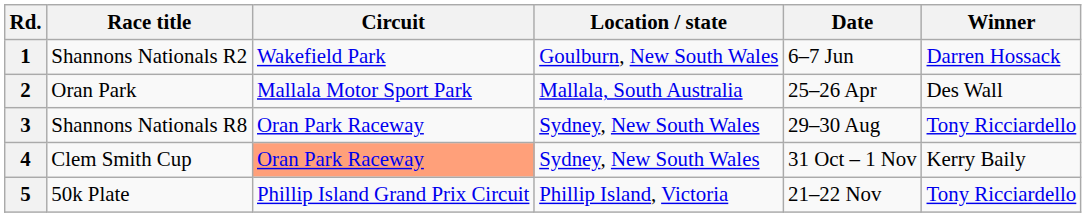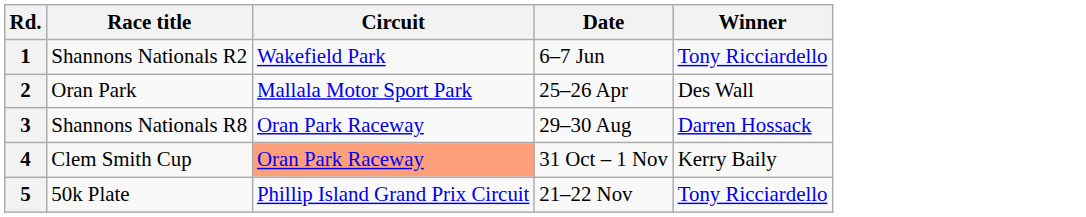- column: Location / state | Goulburn, New South Wales | Mallala, South Australia | Sydney, New South Wales | Sydney, New South Wales | Phillip Island, Victoria
1 | Winner: Darren Hossack -> Tony Ricciardello
3 | Winner: Tony Ricciardello -> Darren Hossack
